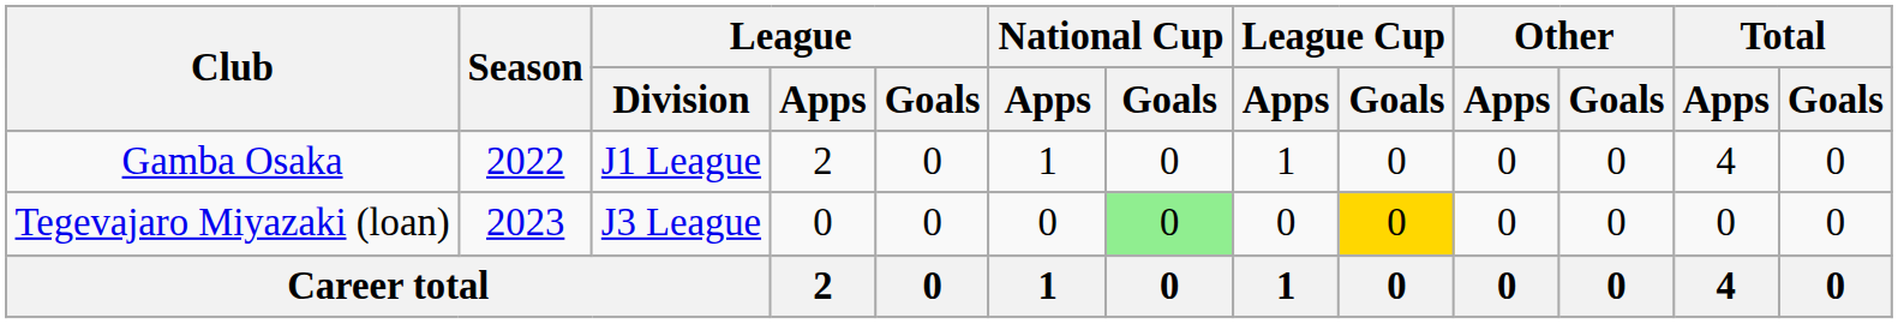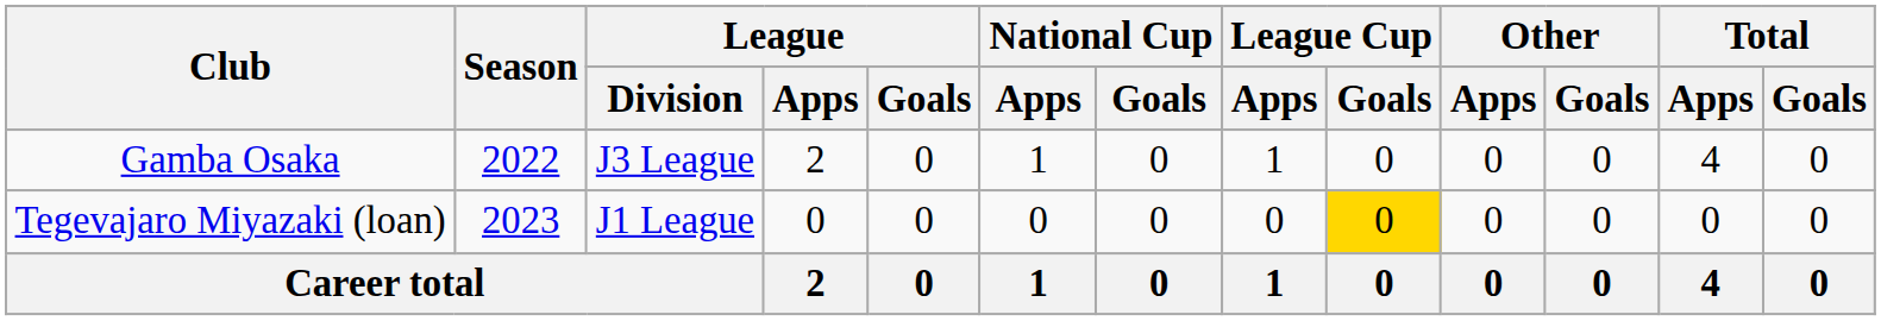Gamba Osaka | League / Division: J1 League -> J3 League
Tegevajaro Miyazaki (loan) | League / Division: J3 League -> J1 League
Tegevajaro Miyazaki (loan) | National Cup / Goals: lightgreen background -> no background
